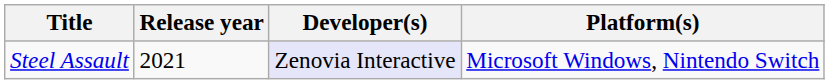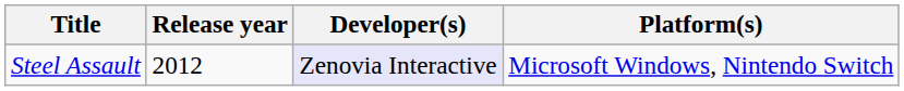Steel Assault | Release year: 2021 -> 2012
